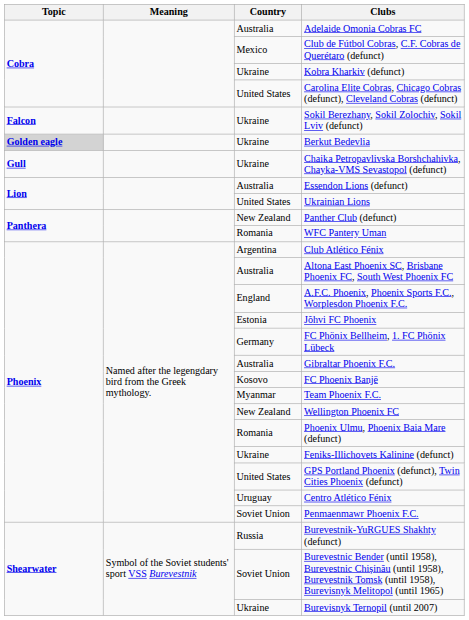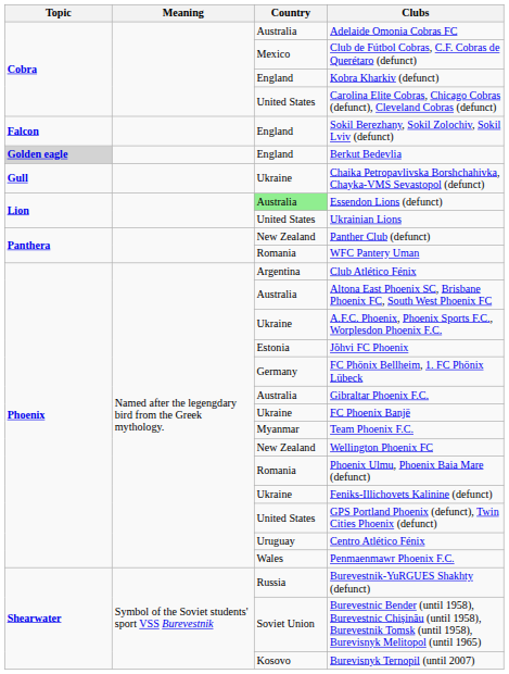Kobra Kharkiv (defunct) | Country: Ukraine -> England
Sokil Berezhany, Sokil Zolochiv, Sokil Lviv (defunct) | Country: Ukraine -> England
Berkut Bedevlia | Country: Ukraine -> England
Essendon Lions (defunct) | Country: no background -> lightgreen background
A.F.C. Phoenix, Phoenix Sports F.C., Worplesdon Phoenix F.C. | Country: England -> Ukraine
FC Phoenix Banjë | Country: Kosovo -> Ukraine
Penmaenmawr Phoenix F.C. | Country: Soviet Union -> Wales
Burevisnyk Ternopil (until 2007) | Country: Ukraine -> Kosovo
